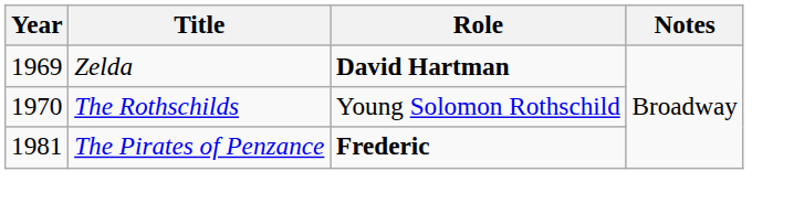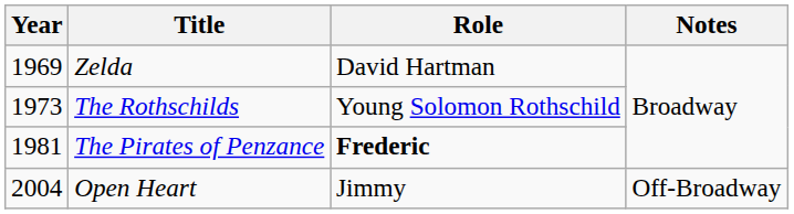Zelda | Role: bold -> normal
The Rothschilds | Year: 1970 -> 1973
+ row: 2004 | Open Heart | Jimmy | Off-Broadway
